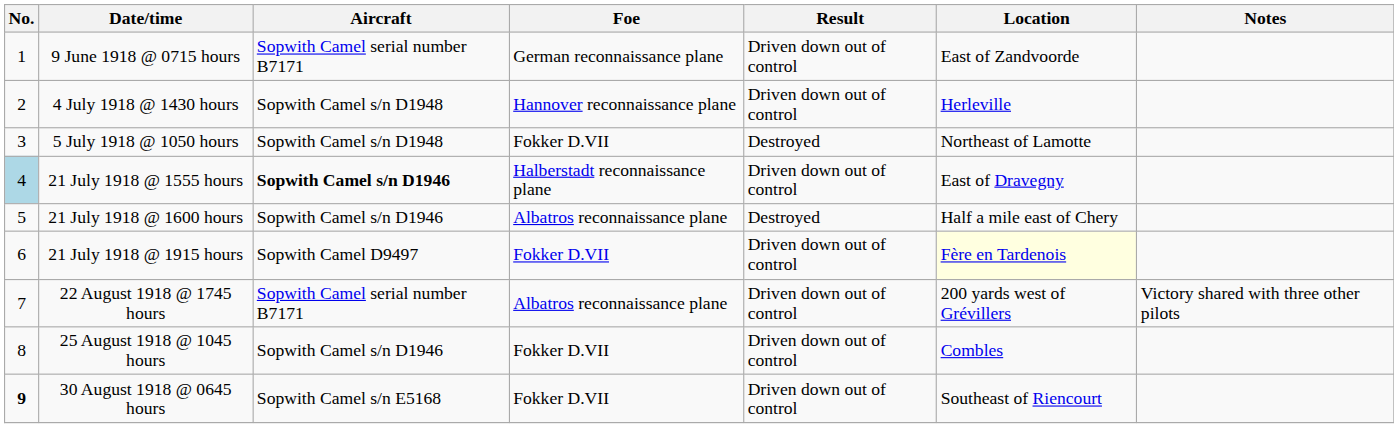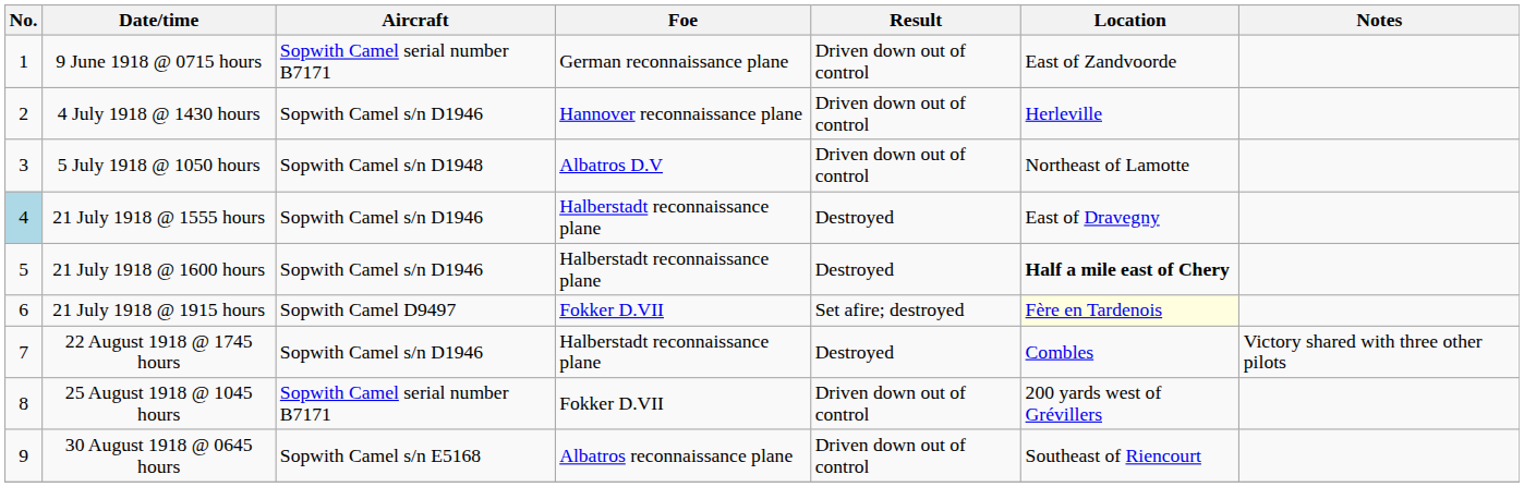4 July 1918 @ 1430 hours | Aircraft: Sopwith Camel s/n D1948 -> Sopwith Camel s/n D1946
5 July 1918 @ 1050 hours | Foe: Fokker D.VII -> Albatros D.V
5 July 1918 @ 1050 hours | Result: Destroyed -> Driven down out of control
21 July 1918 @ 1555 hours | Aircraft: bold -> normal
21 July 1918 @ 1555 hours | Result: Driven down out of control -> Destroyed
21 July 1918 @ 1600 hours | Foe: Albatros reconnaissance plane -> Halberstadt reconnaissance plane
21 July 1918 @ 1600 hours | Location: normal -> bold
21 July 1918 @ 1915 hours | Result: Driven down out of control -> Set afire; destroyed
22 August 1918 @ 1745 hours | Aircraft: Sopwith Camel serial number B7171 -> Sopwith Camel s/n D1946
22 August 1918 @ 1745 hours | Foe: Albatros reconnaissance plane -> Halberstadt reconnaissance plane
22 August 1918 @ 1745 hours | Result: Driven down out of control -> Destroyed
22 August 1918 @ 1745 hours | Location: 200 yards west of Grévillers -> Combles
25 August 1918 @ 1045 hours | Aircraft: Sopwith Camel s/n D1946 -> Sopwith Camel serial number B7171
25 August 1918 @ 1045 hours | Location: Combles -> 200 yards west of Grévillers
30 August 1918 @ 0645 hours | No.: bold -> normal
30 August 1918 @ 0645 hours | Foe: Fokker D.VII -> Albatros reconnaissance plane
